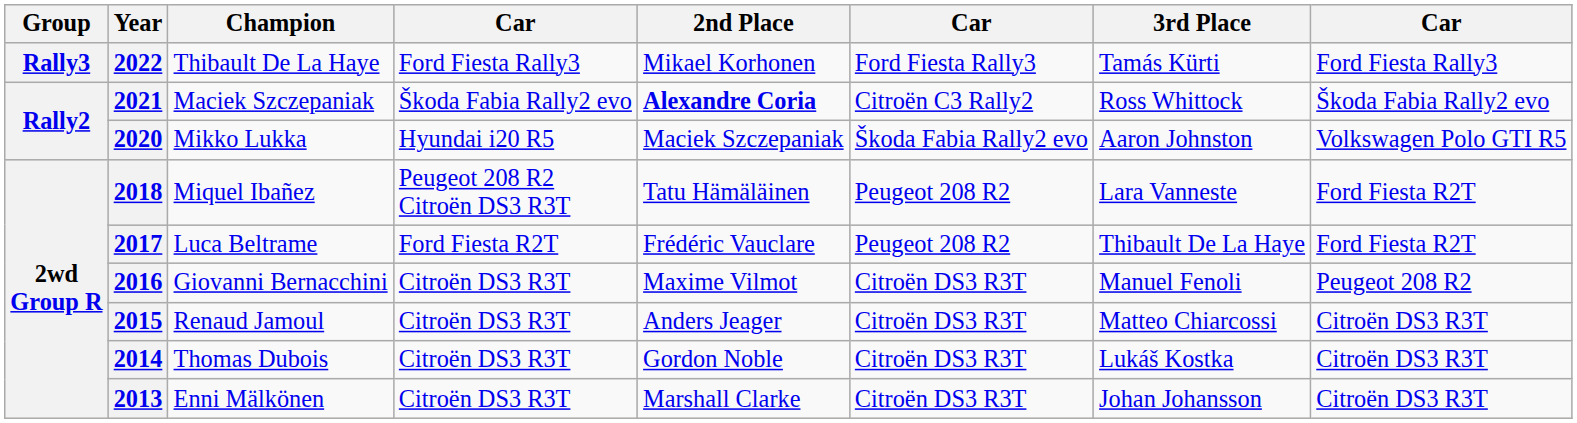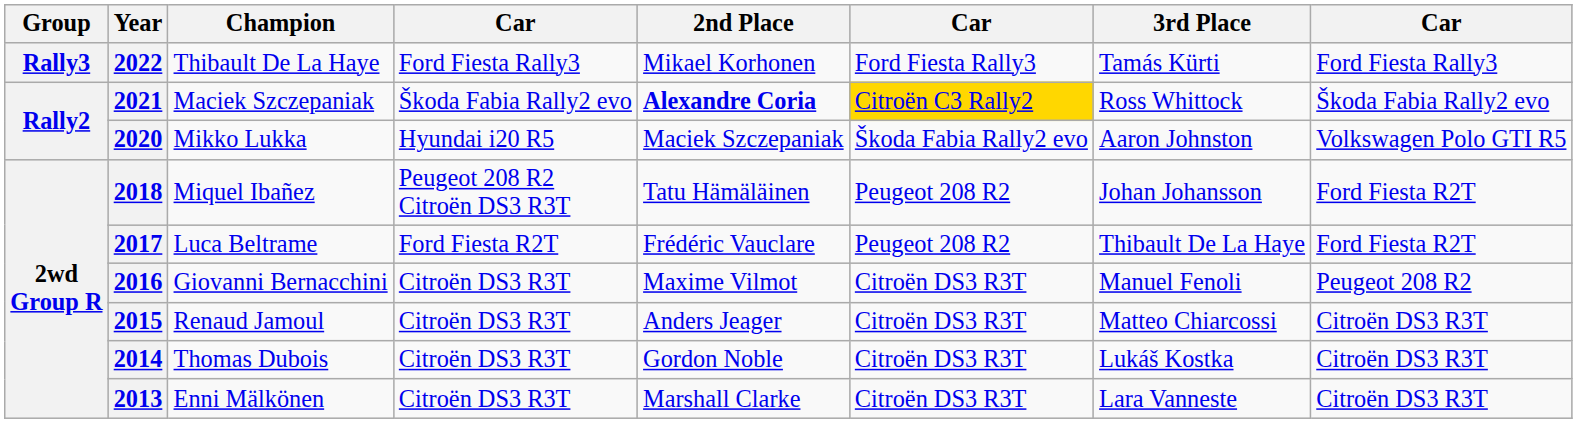2021 | column 6: no background -> gold background
2018 | 3rd Place: Lara Vanneste -> Johan Johansson
2013 | 3rd Place: Johan Johansson -> Lara Vanneste
